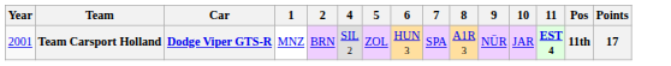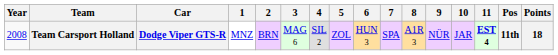+ column: 3 | MAG 6
Team Carsport Holland | Year: 2001 -> 2008
Team Carsport Holland | Points: 17 -> 18
